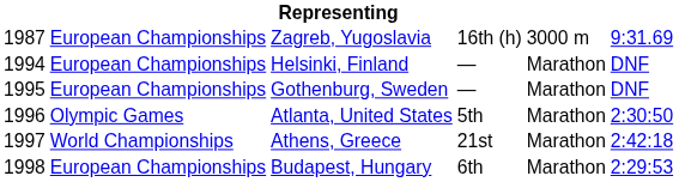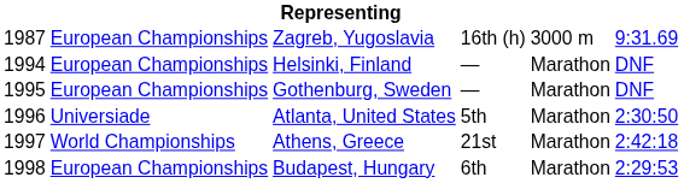Atlanta, United States | column 2: Olympic Games -> Universiade
